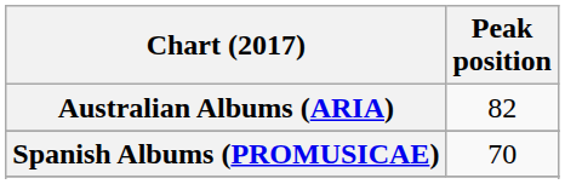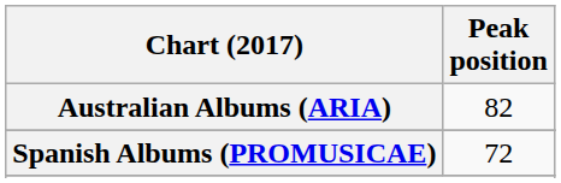Spanish Albums (PROMUSICAE) | Peak position: 70 -> 72
